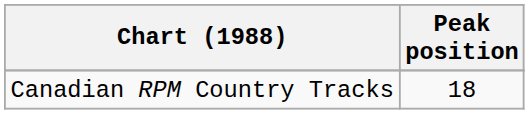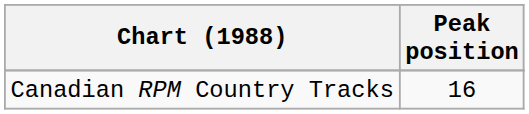Canadian RPM Country Tracks | Peak position: 18 -> 16
